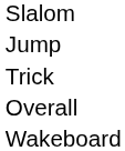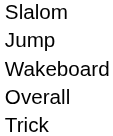rows swapped: Trick <-> Wakeboard
